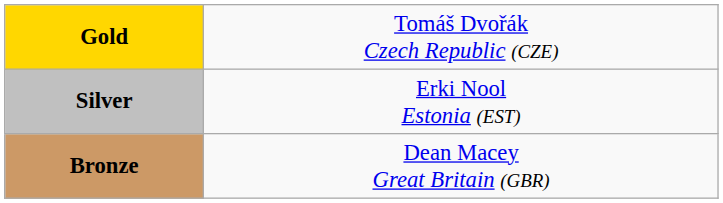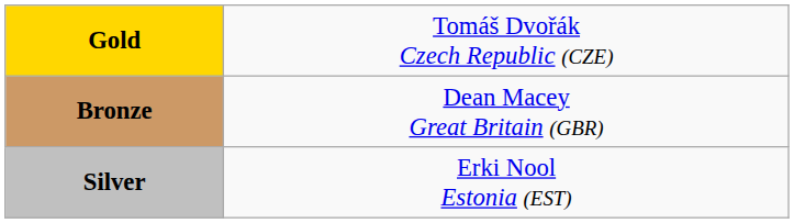rows swapped: Silver <-> Bronze
